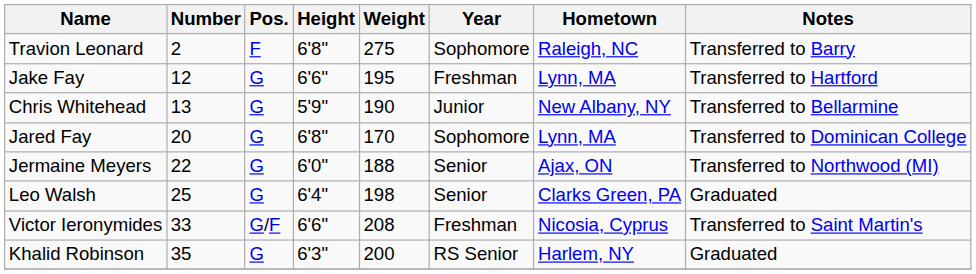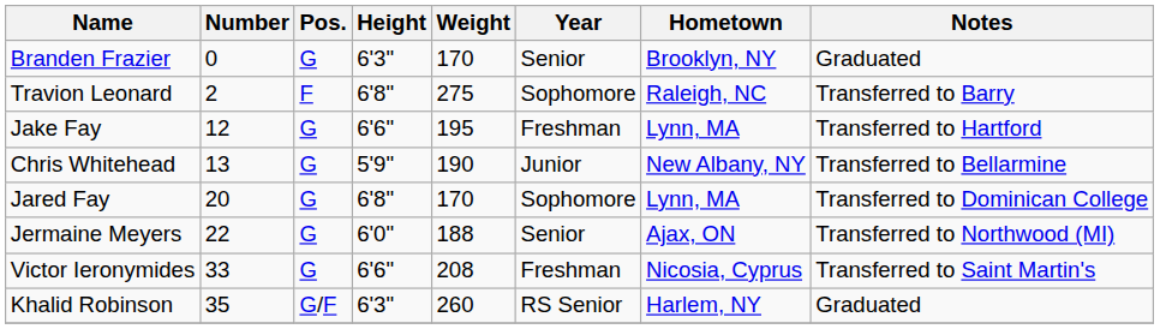+ row: Branden Frazier | 0 | G | 6'3" | 170 | Senior | Brooklyn, NY | Graduated
- row: Leo Walsh | 25 | G | 6'4" | 198 | Senior | Clarks Green, PA | Graduated
Victor Ieronymides | Pos.: G/F -> G
Khalid Robinson | Pos.: G -> G/F
Khalid Robinson | Weight: 200 -> 260
